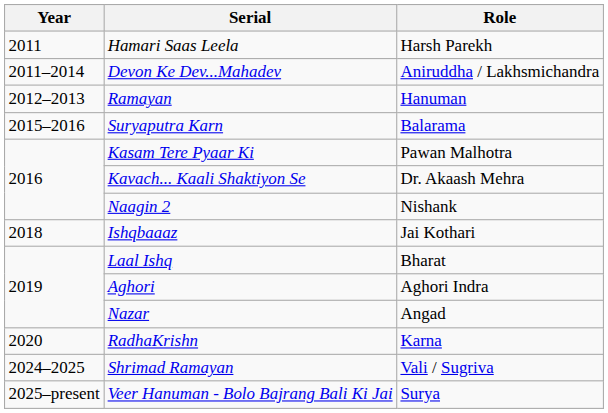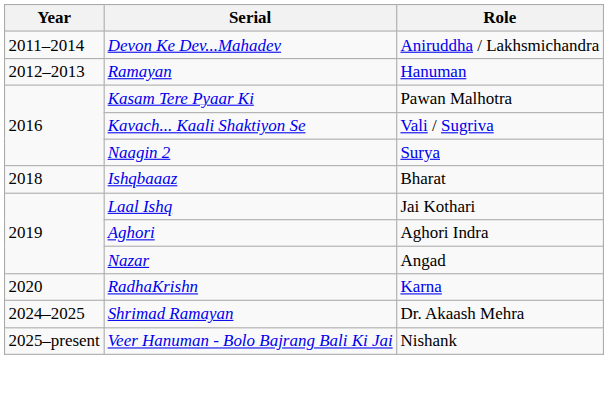- row: 2011 | Hamari Saas Leela | Harsh Parekh
- row: 2015–2016 | Suryaputra Karn | Balarama
Kavach... Kaali Shaktiyon Se | Role: Dr. Akaash Mehra -> Vali / Sugriva
Naagin 2 | Role: Nishank -> Surya
Ishqbaaaz | Role: Jai Kothari -> Bharat
Laal Ishq | Role: Bharat -> Jai Kothari
Shrimad Ramayan | Role: Vali / Sugriva -> Dr. Akaash Mehra
Veer Hanuman - Bolo Bajrang Bali Ki Jai | Role: Surya -> Nishank
